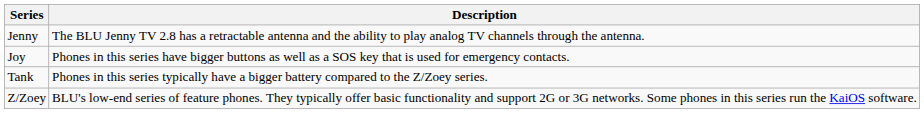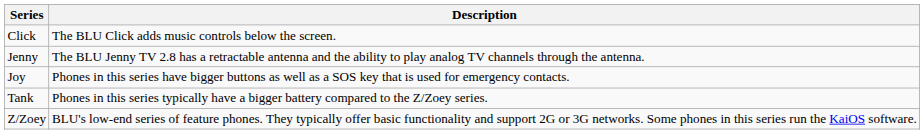+ row: Click | The BLU Click adds music controls below the screen.
